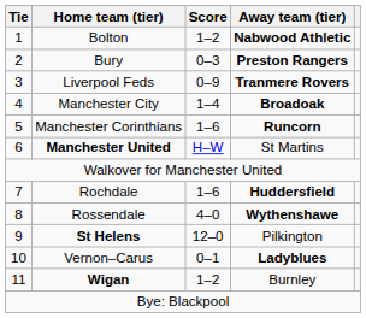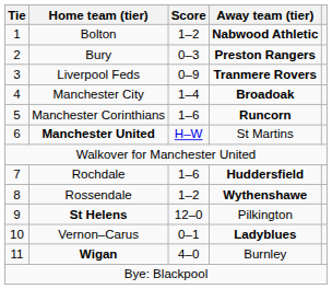Rossendale | Score: 4–0 -> 1–2
Wigan | Score: 1–2 -> 4–0
